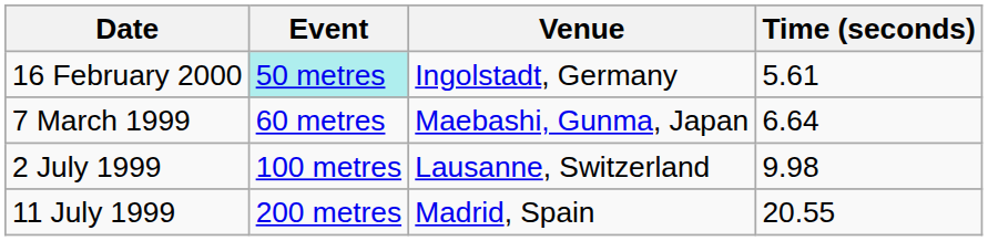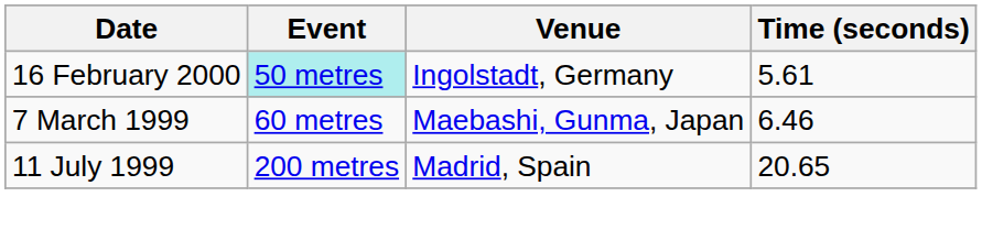7 March 1999 | Time (seconds): 6.64 -> 6.46
- row: 2 July 1999 | 100 metres | Lausanne, Switzerland | 9.98
11 July 1999 | Time (seconds): 20.55 -> 20.65
